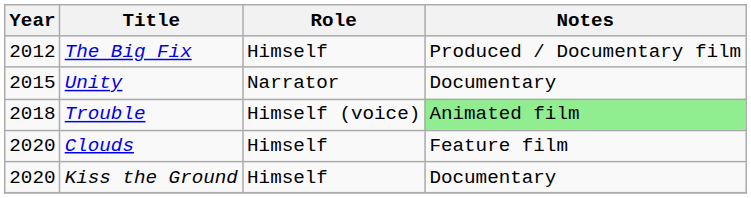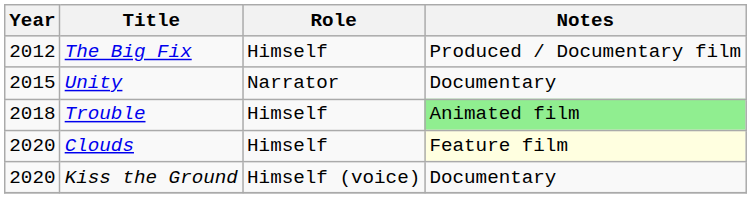Trouble | Role: Himself (voice) -> Himself
Clouds | Notes: no background -> lightyellow background
Kiss the Ground | Role: Himself -> Himself (voice)
